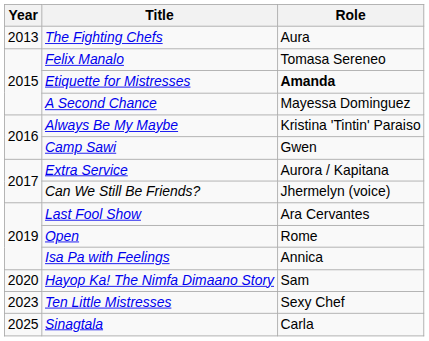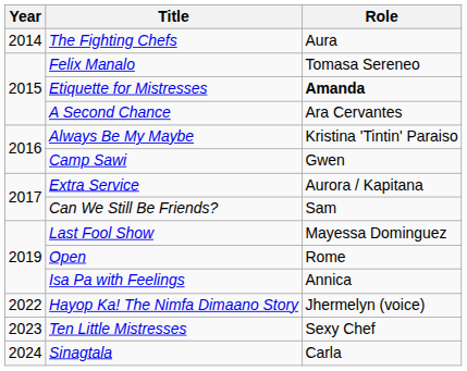The Fighting Chefs | Year: 2013 -> 2014
A Second Chance | Role: Mayessa Dominguez -> Ara Cervantes
Can We Still Be Friends? | Role: Jhermelyn (voice) -> Sam
Last Fool Show | Role: Ara Cervantes -> Mayessa Dominguez
Hayop Ka! The Nimfa Dimaano Story | Year: 2020 -> 2022
Hayop Ka! The Nimfa Dimaano Story | Role: Sam -> Jhermelyn (voice)
Sinagtala | Year: 2025 -> 2024
